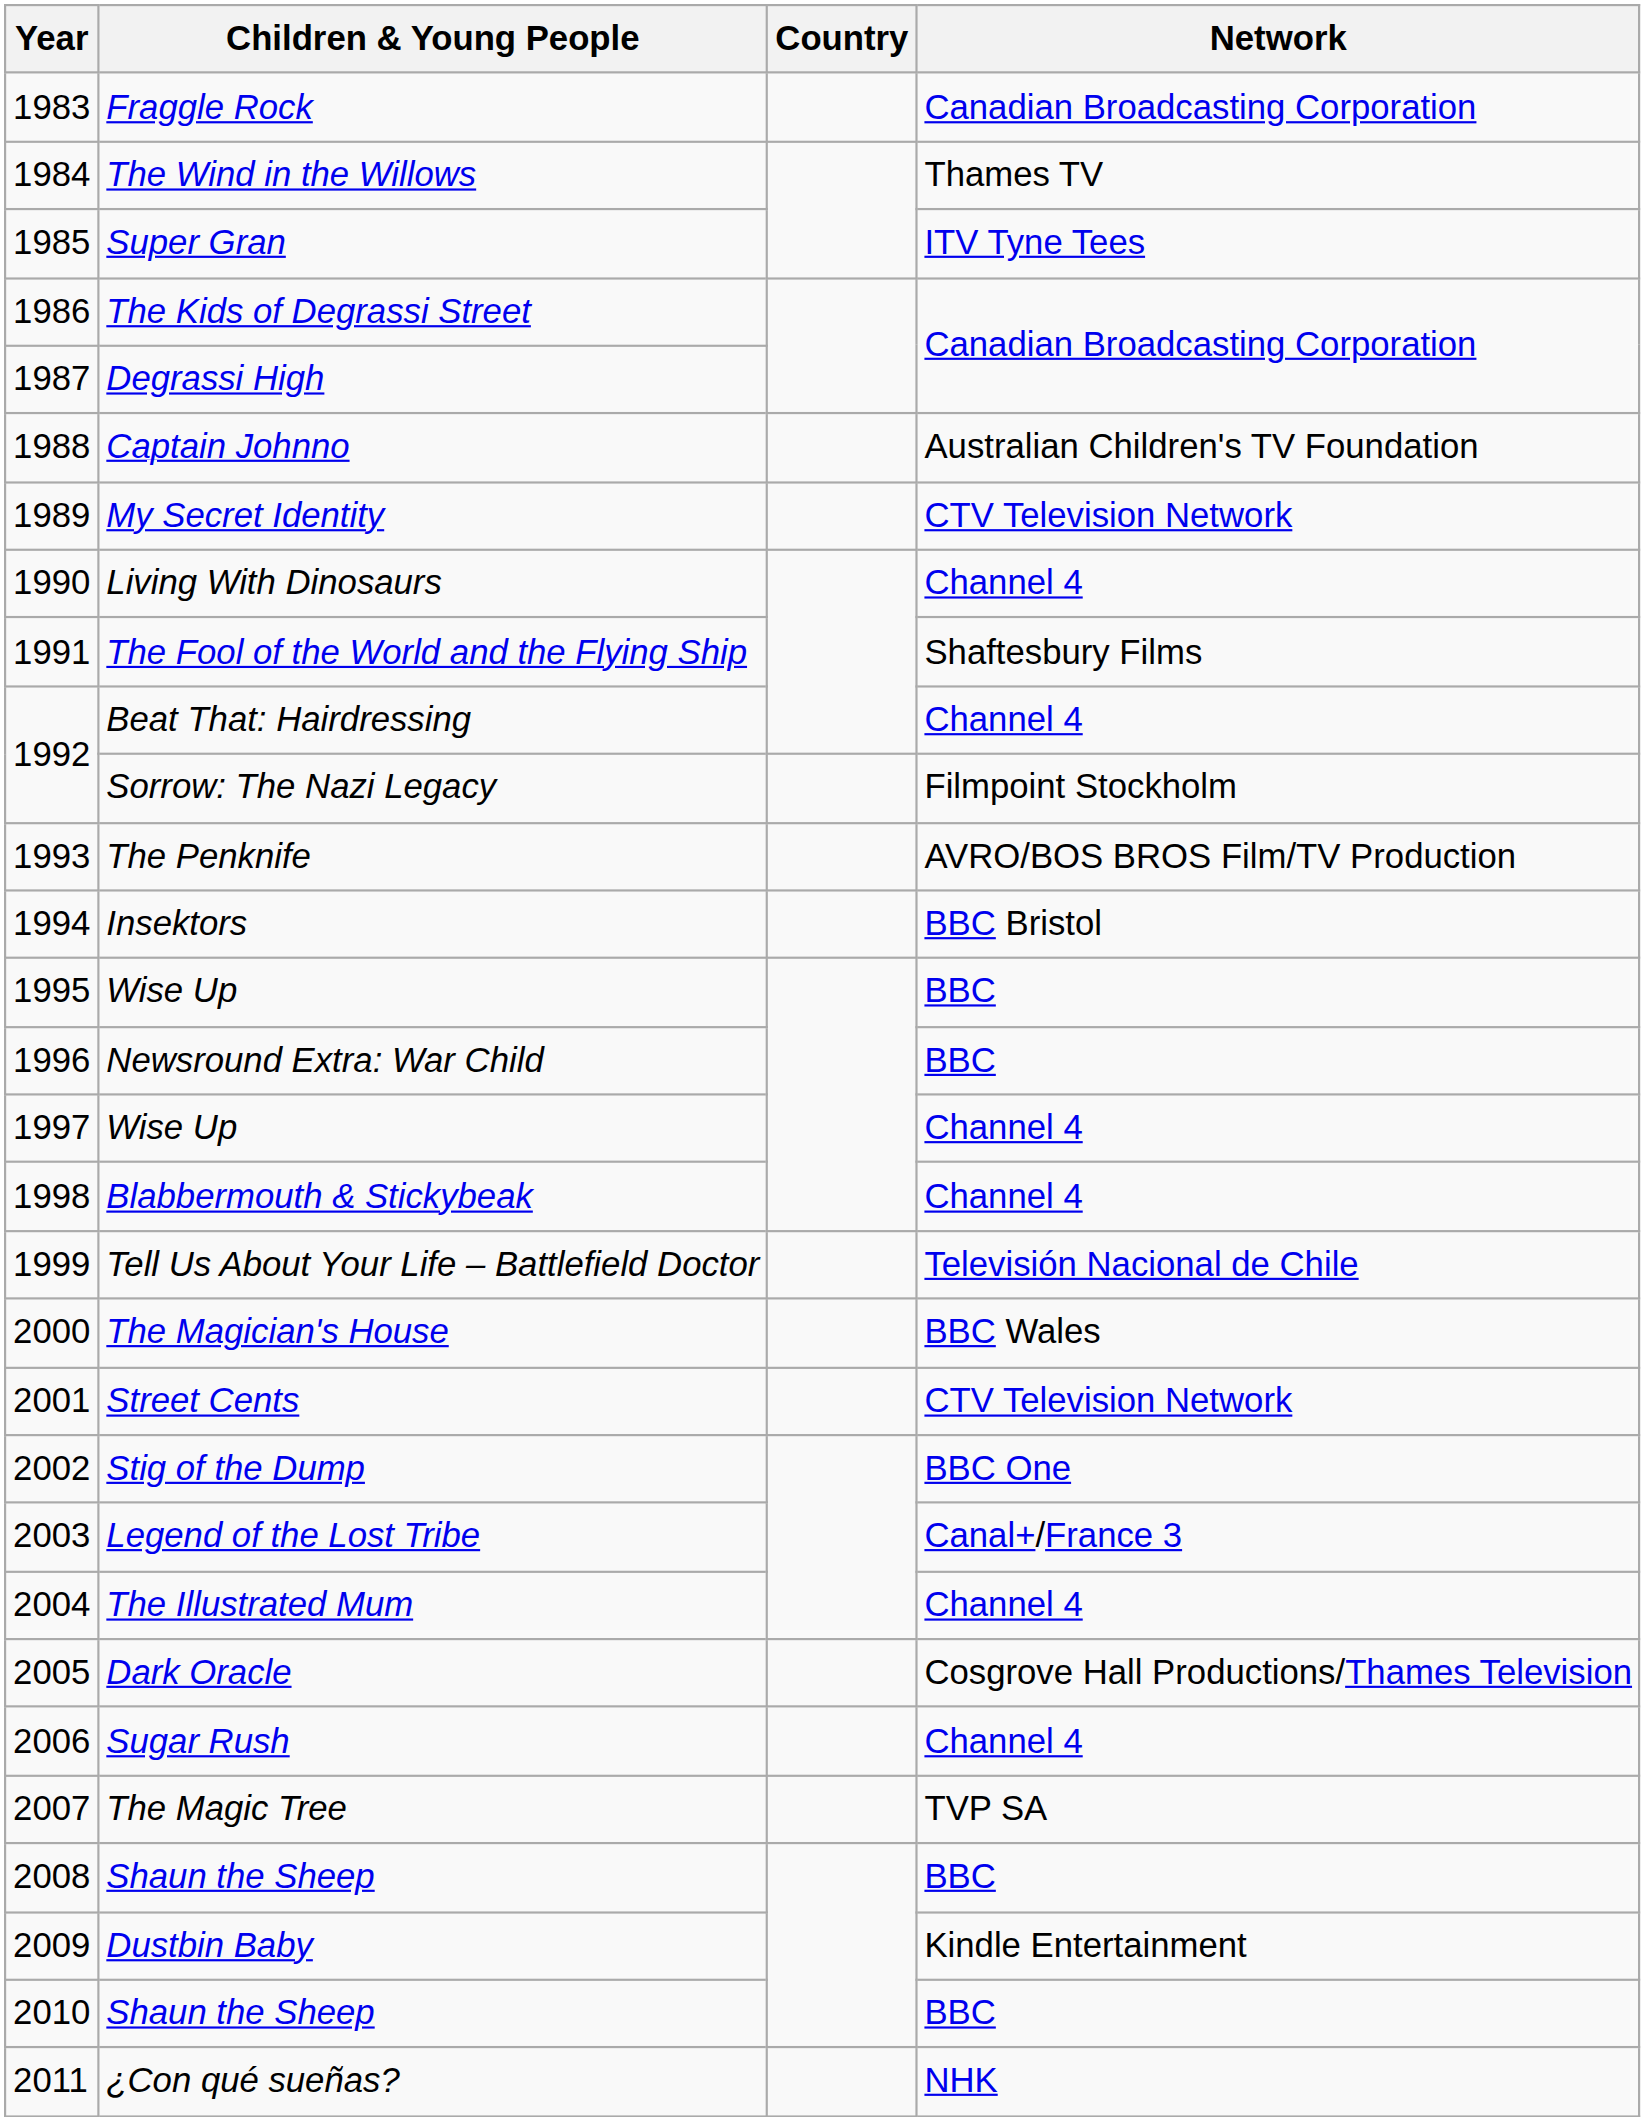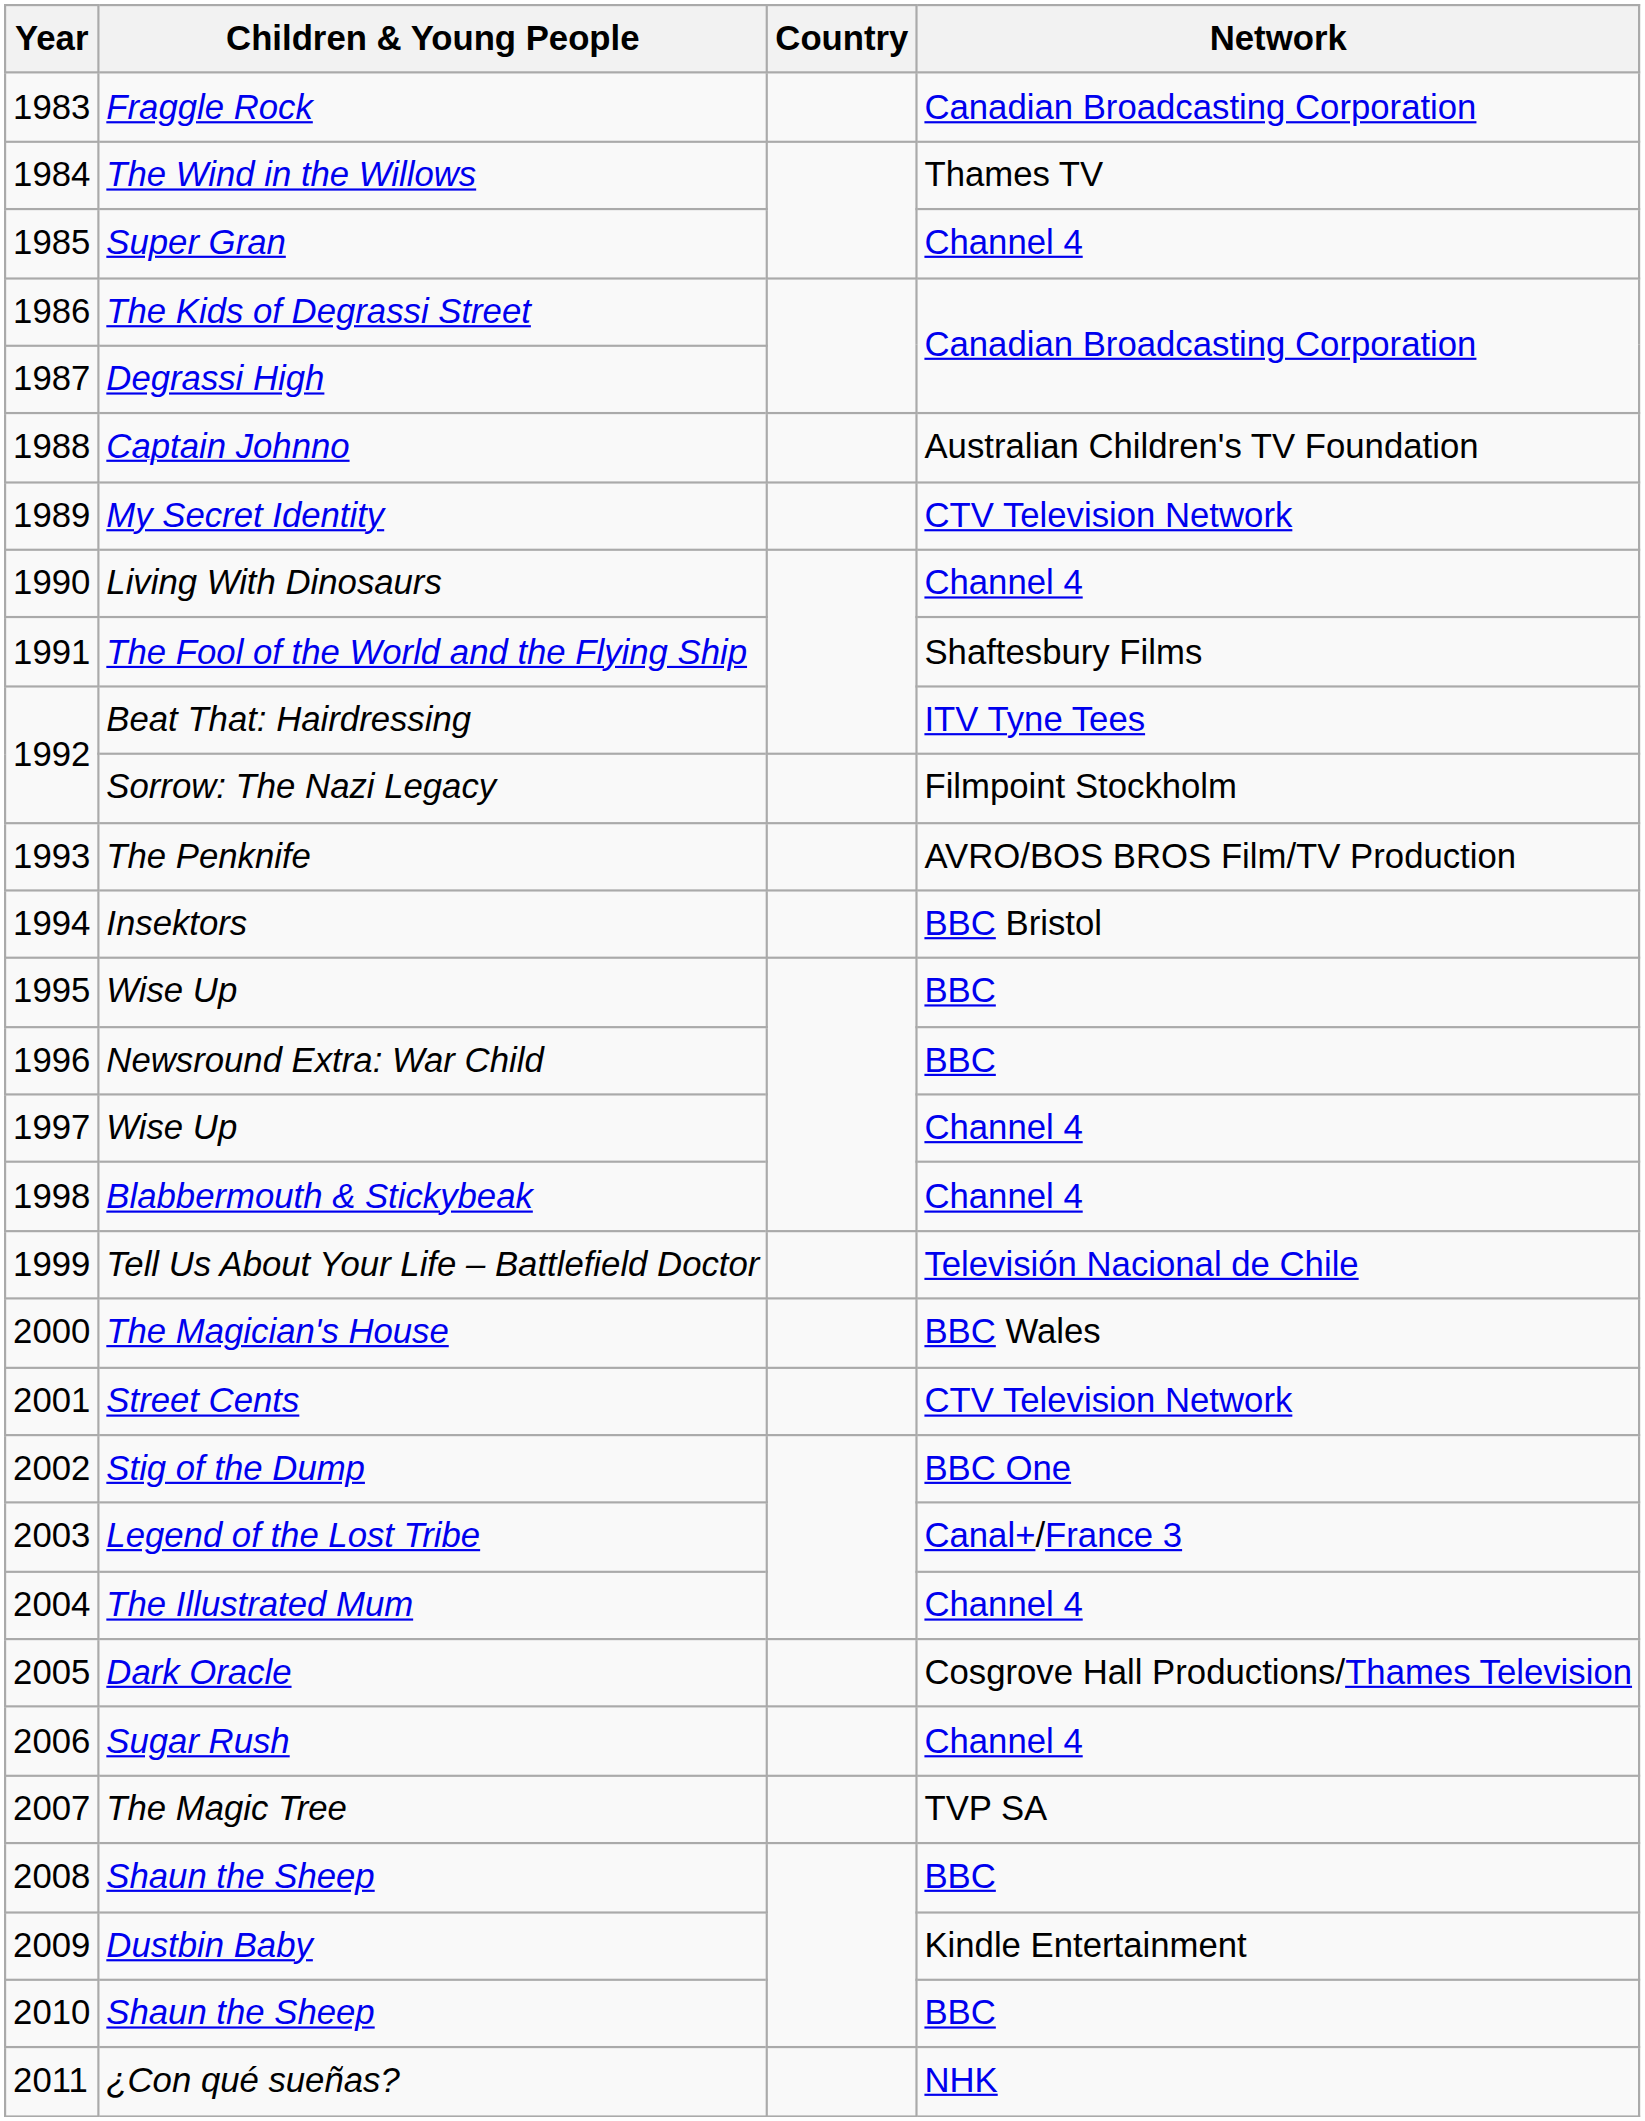Super Gran | Network: ITV Tyne Tees -> Channel 4
Beat That: Hairdressing | Network: Channel 4 -> ITV Tyne Tees
